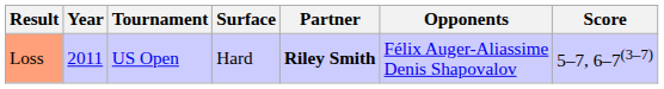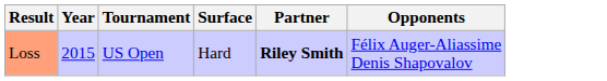- column: Score | 5–7, 6–7(3–7)
Loss | Year: 2011 -> 2015
